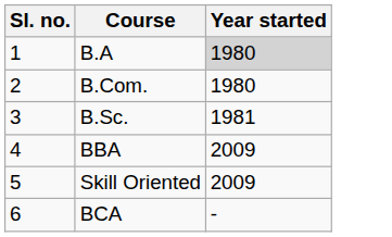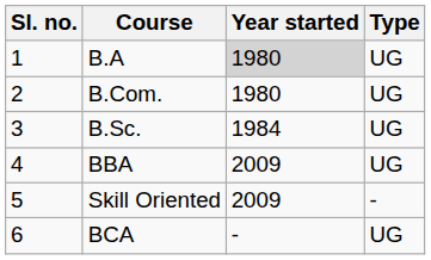+ column: Type | UG | UG | UG | UG | - | UG
B.Sc. | Year started: 1981 -> 1984
